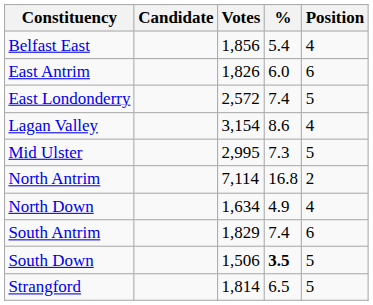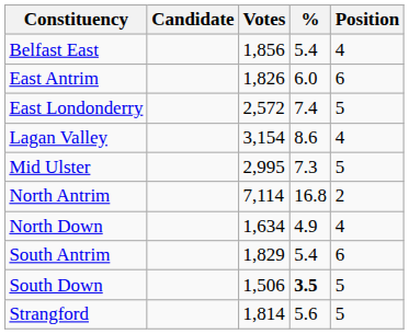South Antrim | %: 7.4 -> 5.4
Strangford | %: 6.5 -> 5.6
